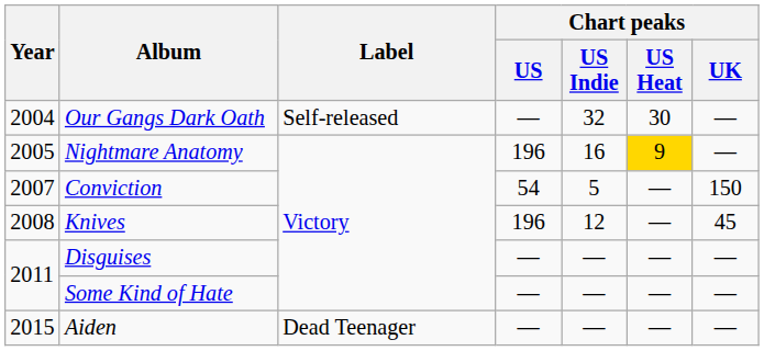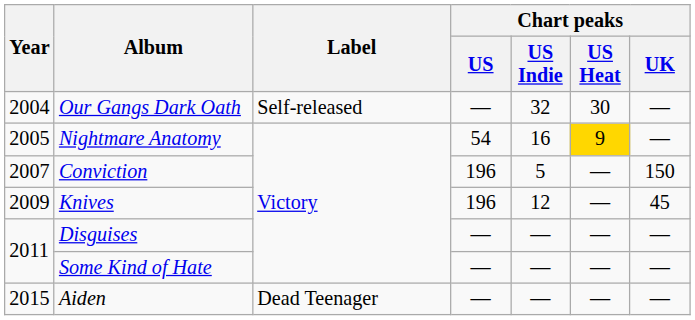Nightmare Anatomy | Chart peaks / US: 196 -> 54
Conviction | Chart peaks / US: 54 -> 196
Knives | Year: 2008 -> 2009
